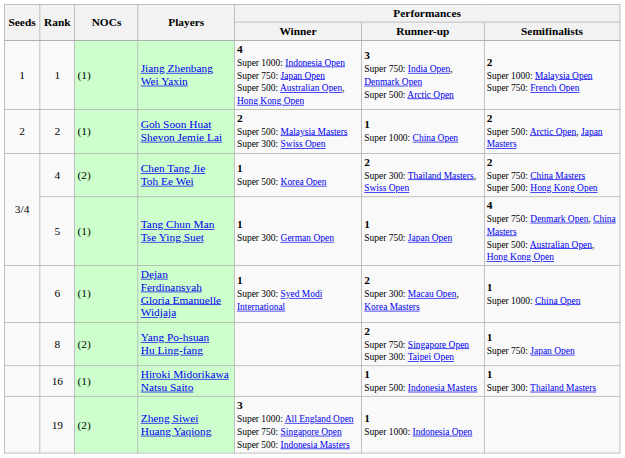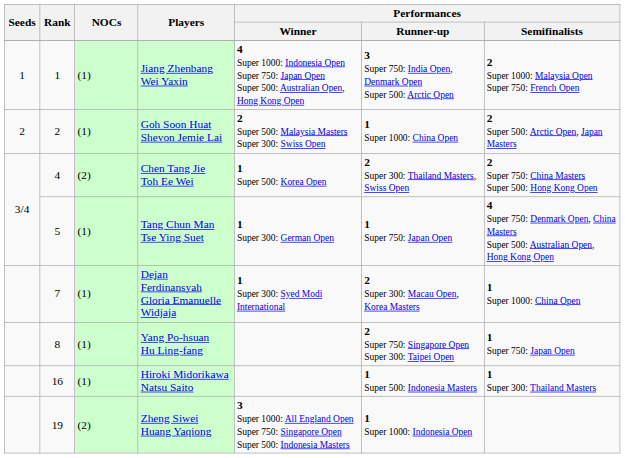Dejan Ferdinansyah Gloria Emanuelle Widjaja | Rank: 6 -> 7
Yang Po-hsuan Hu Ling-fang | NOCs: (2) -> (1)
